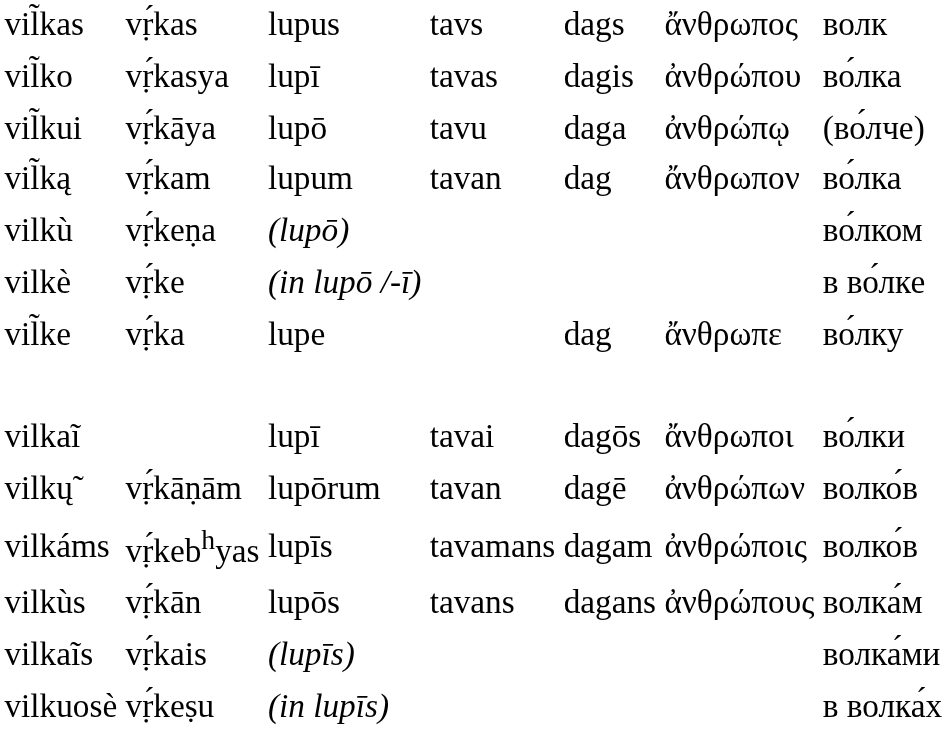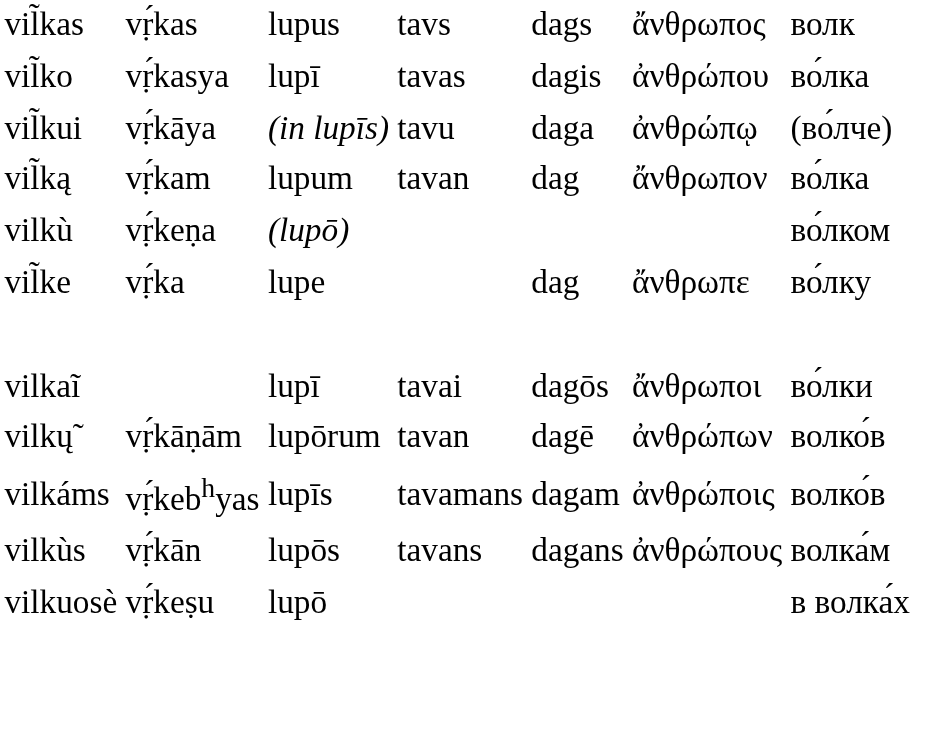vil̃kui | column 3: lupō -> (in lupīs)
- row: vilkè | vṛ́ke | (in lupō /-ī) | в во́лке
- row: vilkaĩs | vṛ́kais | (lupīs) | волка́ми
vilkuosè | column 3: (in lupīs) -> lupō
